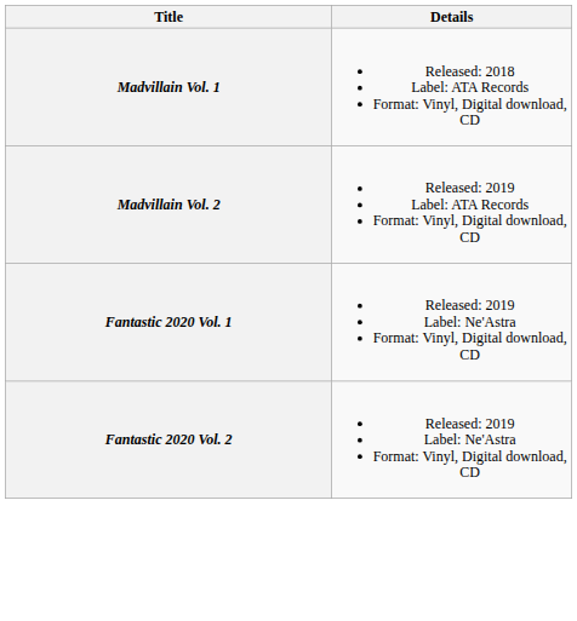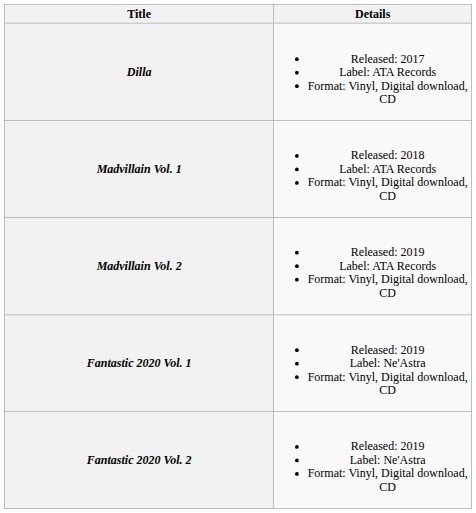+ row: Dilla | Released: 2017 Label: ATA Records Format: Vinyl, Digital download, CD
